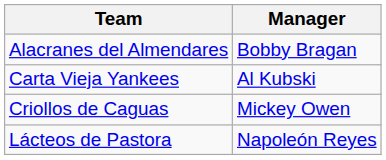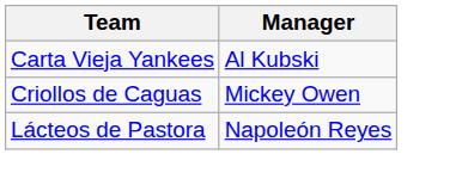- row: Alacranes del Almendares | Bobby Bragan
